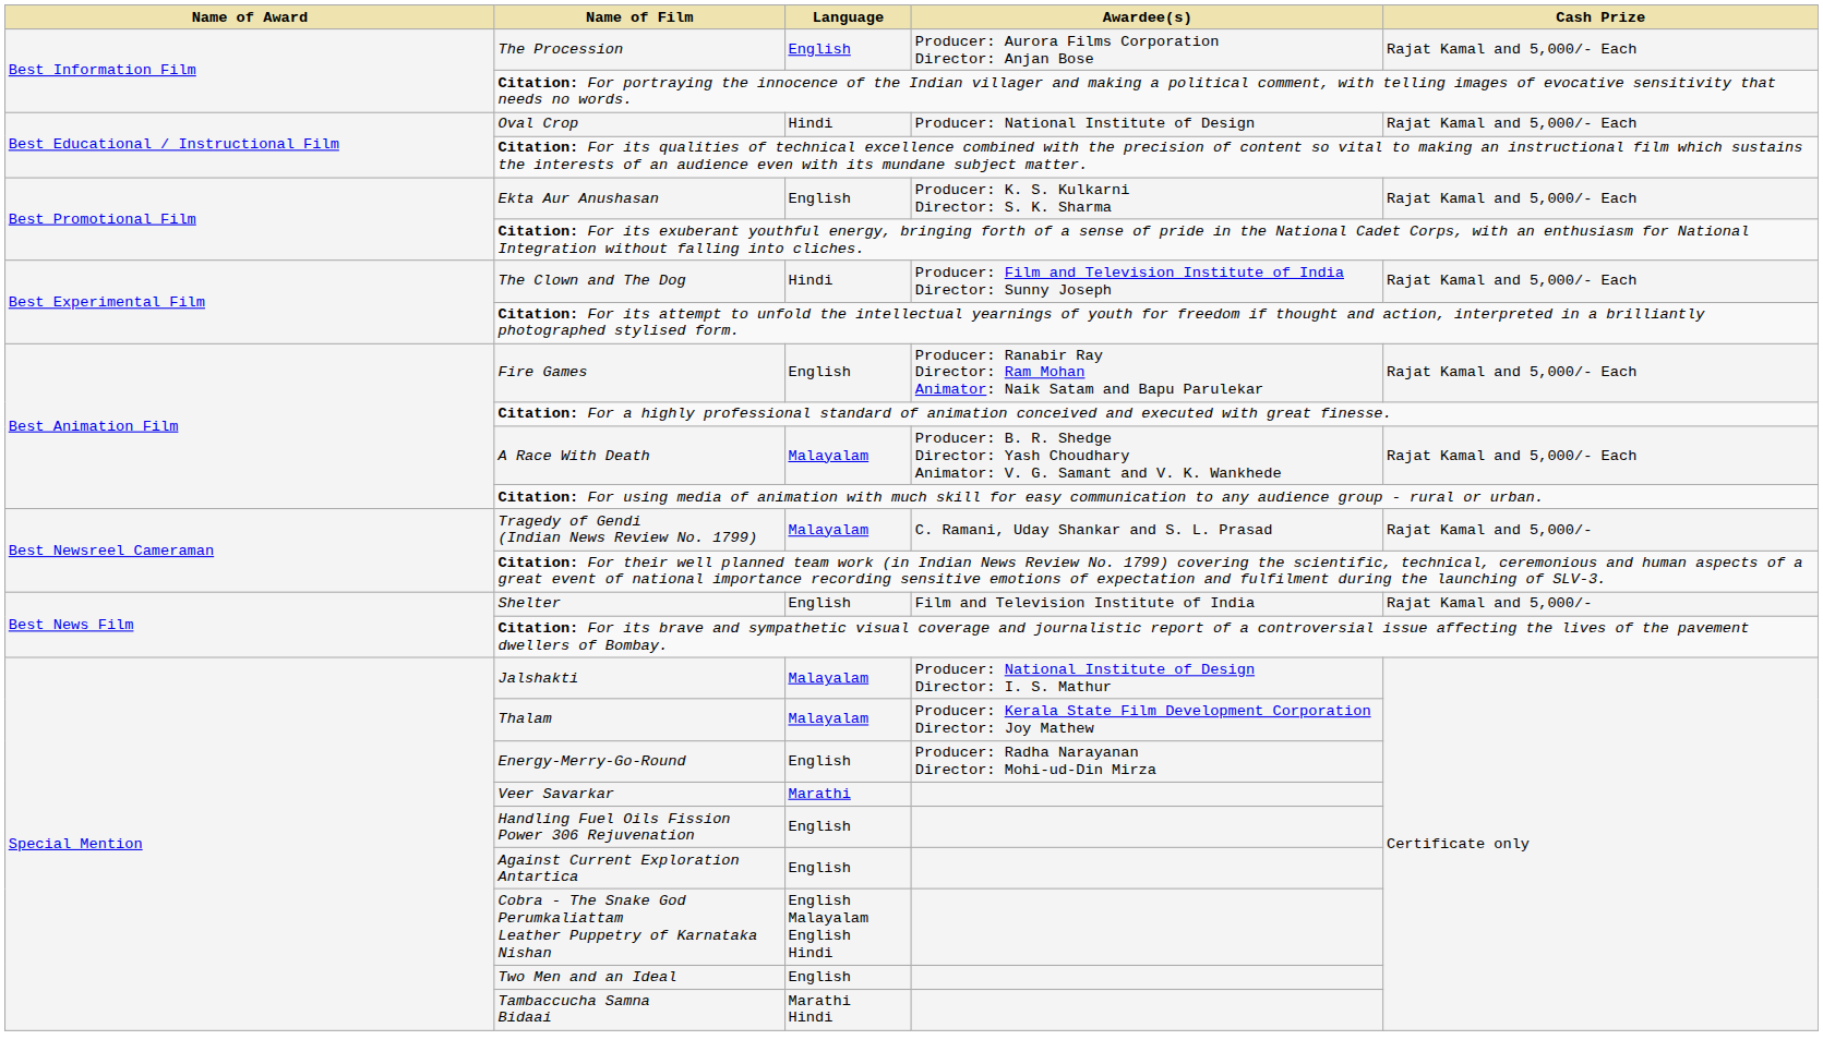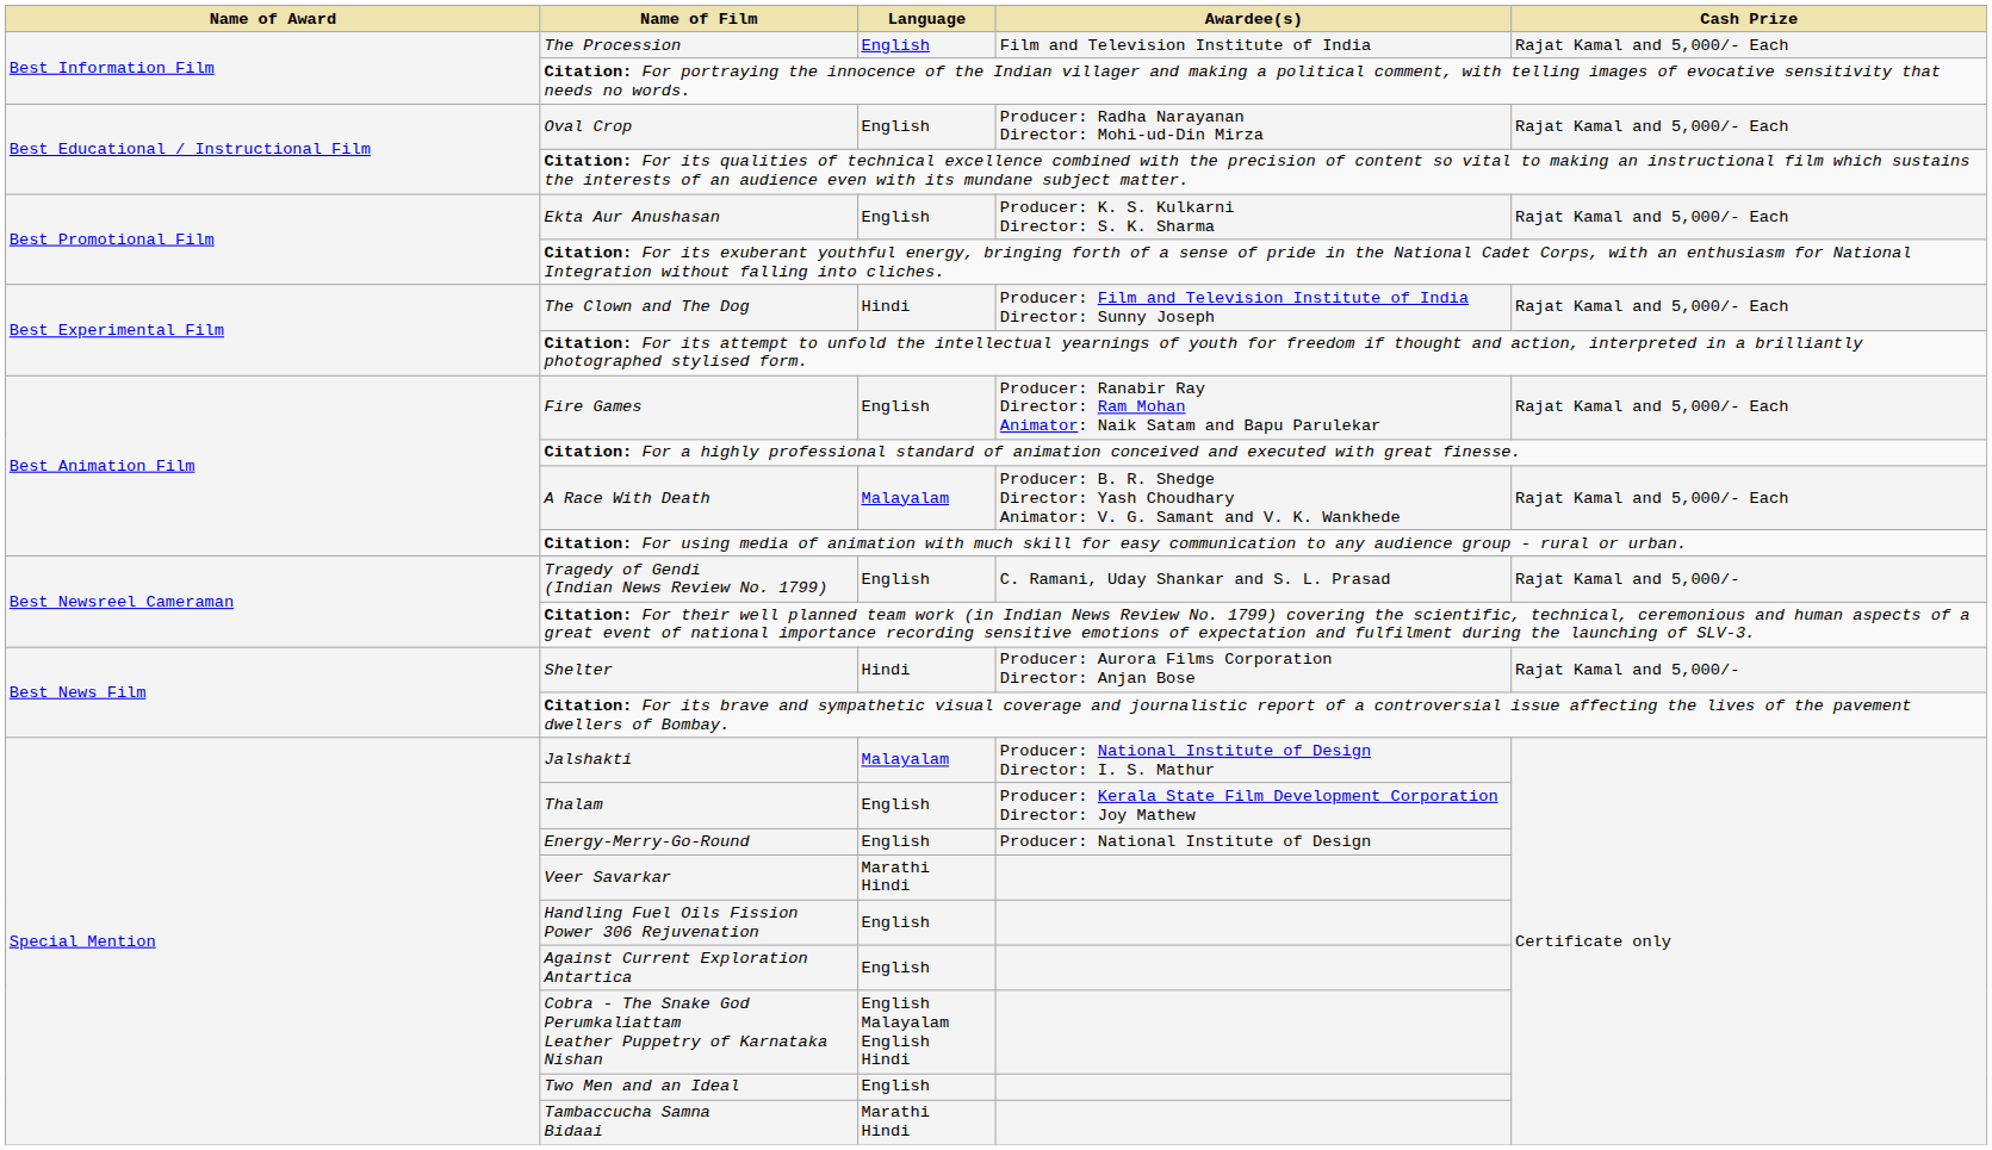The Procession | Awardee(s): Producer: Aurora Films Corporation Director: Anjan Bose -> Film and Television Institute of India
Oval Crop | Language: Hindi -> English
Oval Crop | Awardee(s): Producer: National Institute of Design -> Producer: Radha Narayanan Director: Mohi-ud-Din Mirza
Tragedy of Gendi (Indian News Review No. 1799) | Language: Malayalam -> English
Shelter | Language: English -> Hindi
Shelter | Awardee(s): Film and Television Institute of India -> Producer: Aurora Films Corporation Director: Anjan Bose
Thalam | Language: Malayalam -> English
Energy-Merry-Go-Round | Awardee(s): Producer: Radha Narayanan Director: Mohi-ud-Din Mirza -> Producer: National Institute of Design
Veer Savarkar | Language: Marathi -> Marathi Hindi
